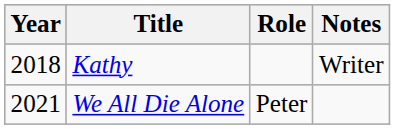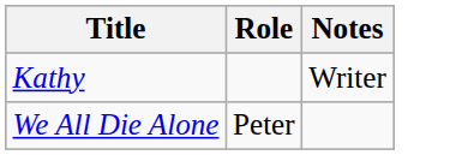- column: Year | 2018 | 2021
